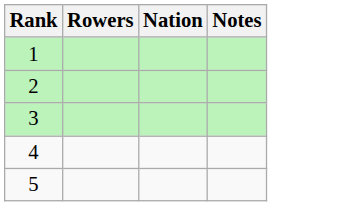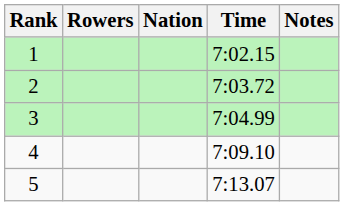+ column: Time | 7:02.15 | 7:03.72 | 7:04.99 | 7:09.10 | 7:13.07
